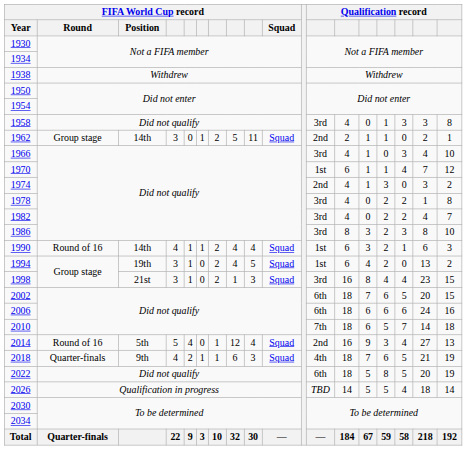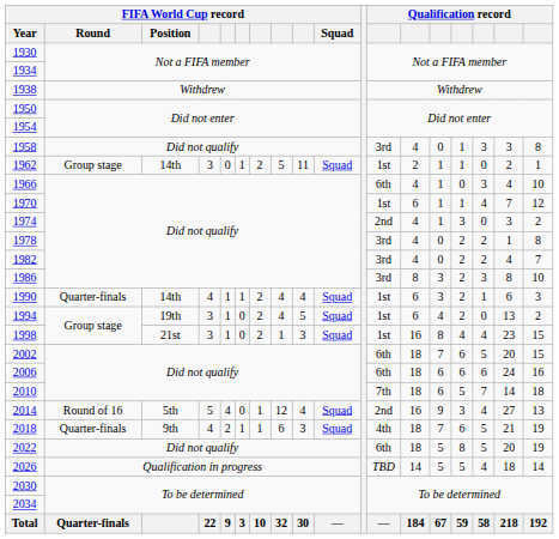1962 | column 12: 2nd -> 1st
1966 | column 12: 3rd -> 6th
1990 | FIFA World Cup record / Round: Round of 16 -> Quarter-finals
1998 | column 12: 3rd -> 1st
